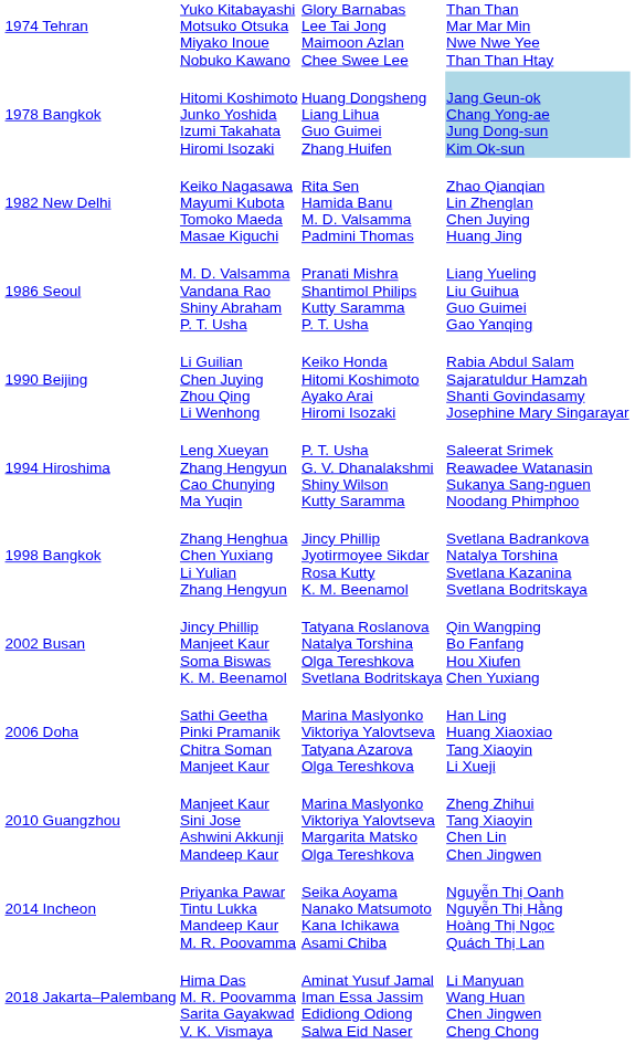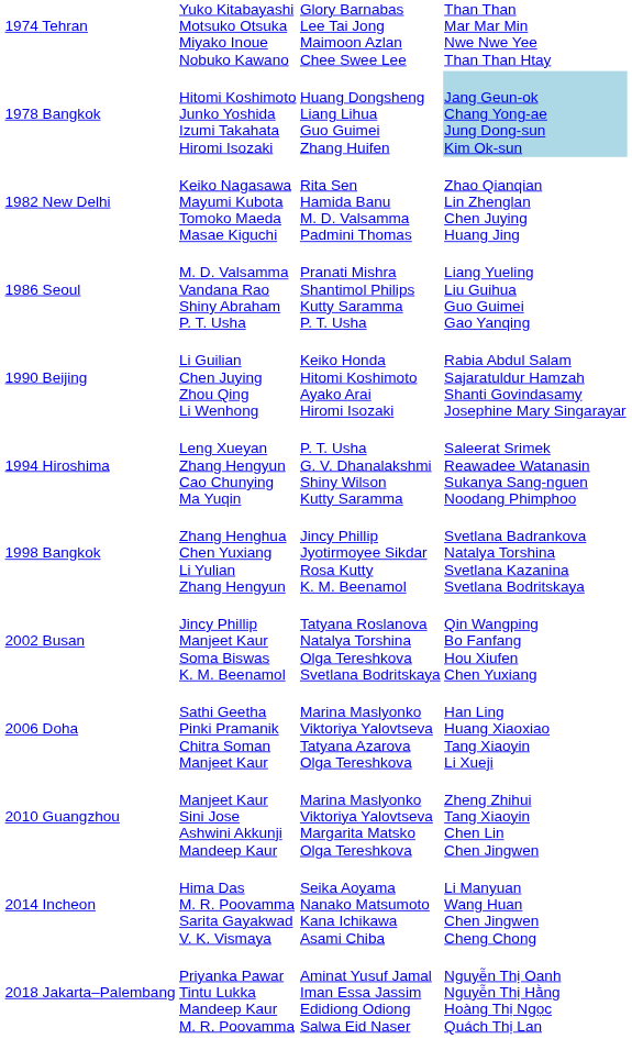2014 Incheon | column 2: Priyanka Pawar Tintu Lukka Mandeep Kaur M. R. Poovamma -> Hima Das M. R. Poovamma Sarita Gayakwad V. K. Vismaya
2014 Incheon | column 4: Nguyễn Thị Oanh Nguyễn Thị Hằng Hoàng Thị Ngọc Quách Thị Lan -> Li Manyuan Wang Huan Chen Jingwen Cheng Chong
2018 Jakarta–Palembang | column 2: Hima Das M. R. Poovamma Sarita Gayakwad V. K. Vismaya -> Priyanka Pawar Tintu Lukka Mandeep Kaur M. R. Poovamma
2018 Jakarta–Palembang | column 4: Li Manyuan Wang Huan Chen Jingwen Cheng Chong -> Nguyễn Thị Oanh Nguyễn Thị Hằng Hoàng Thị Ngọc Quách Thị Lan
